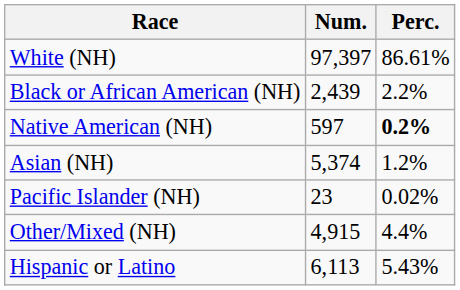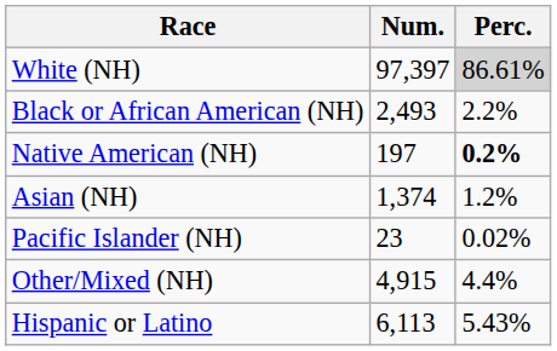White (NH) | Perc.: no background -> lightgrey background
Black or African American (NH) | Num.: 2,439 -> 2,493
Native American (NH) | Num.: 597 -> 197
Asian (NH) | Num.: 5,374 -> 1,374
